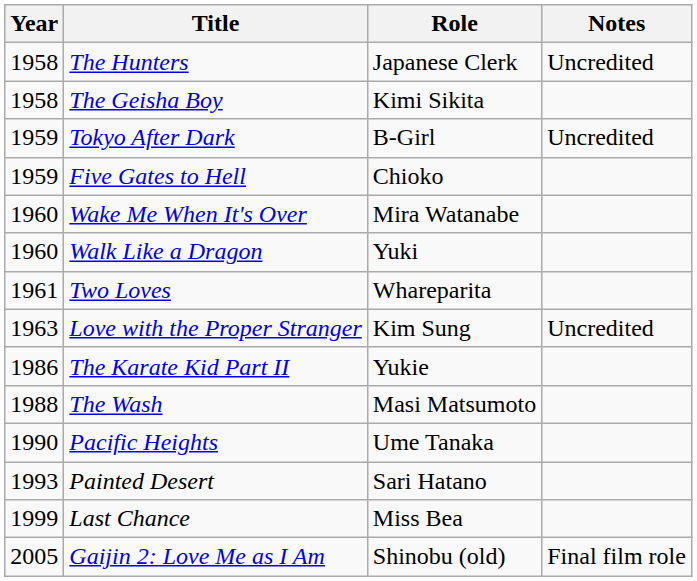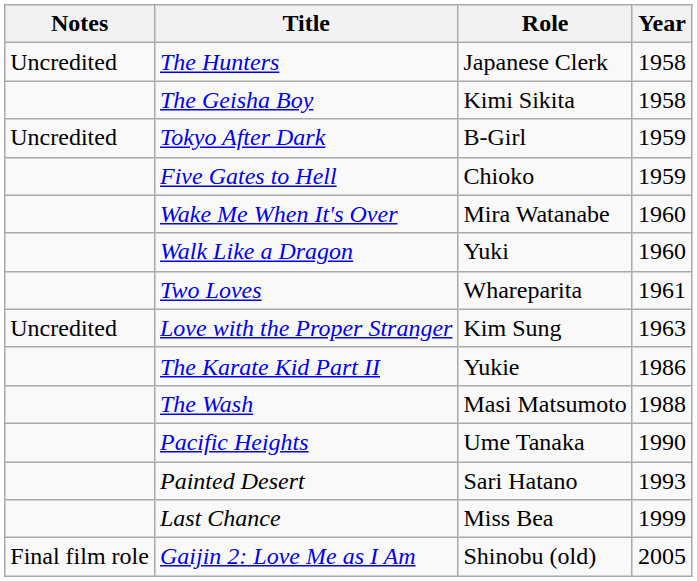columns swapped: Year <-> Notes
